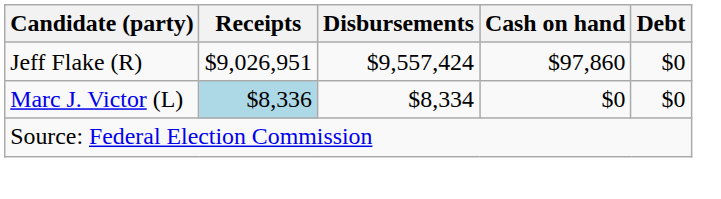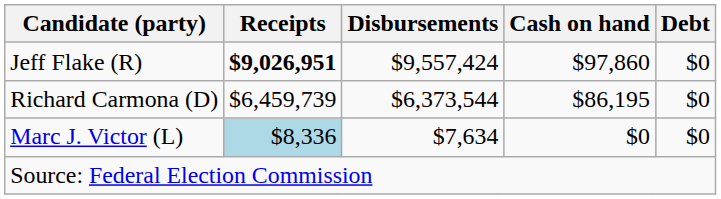Jeff Flake (R) | Receipts: normal -> bold
+ row: Richard Carmona (D) | $6,459,739 | $6,373,544 | $86,195 | $0
Marc J. Victor (L) | Disbursements: $8,334 -> $7,634
